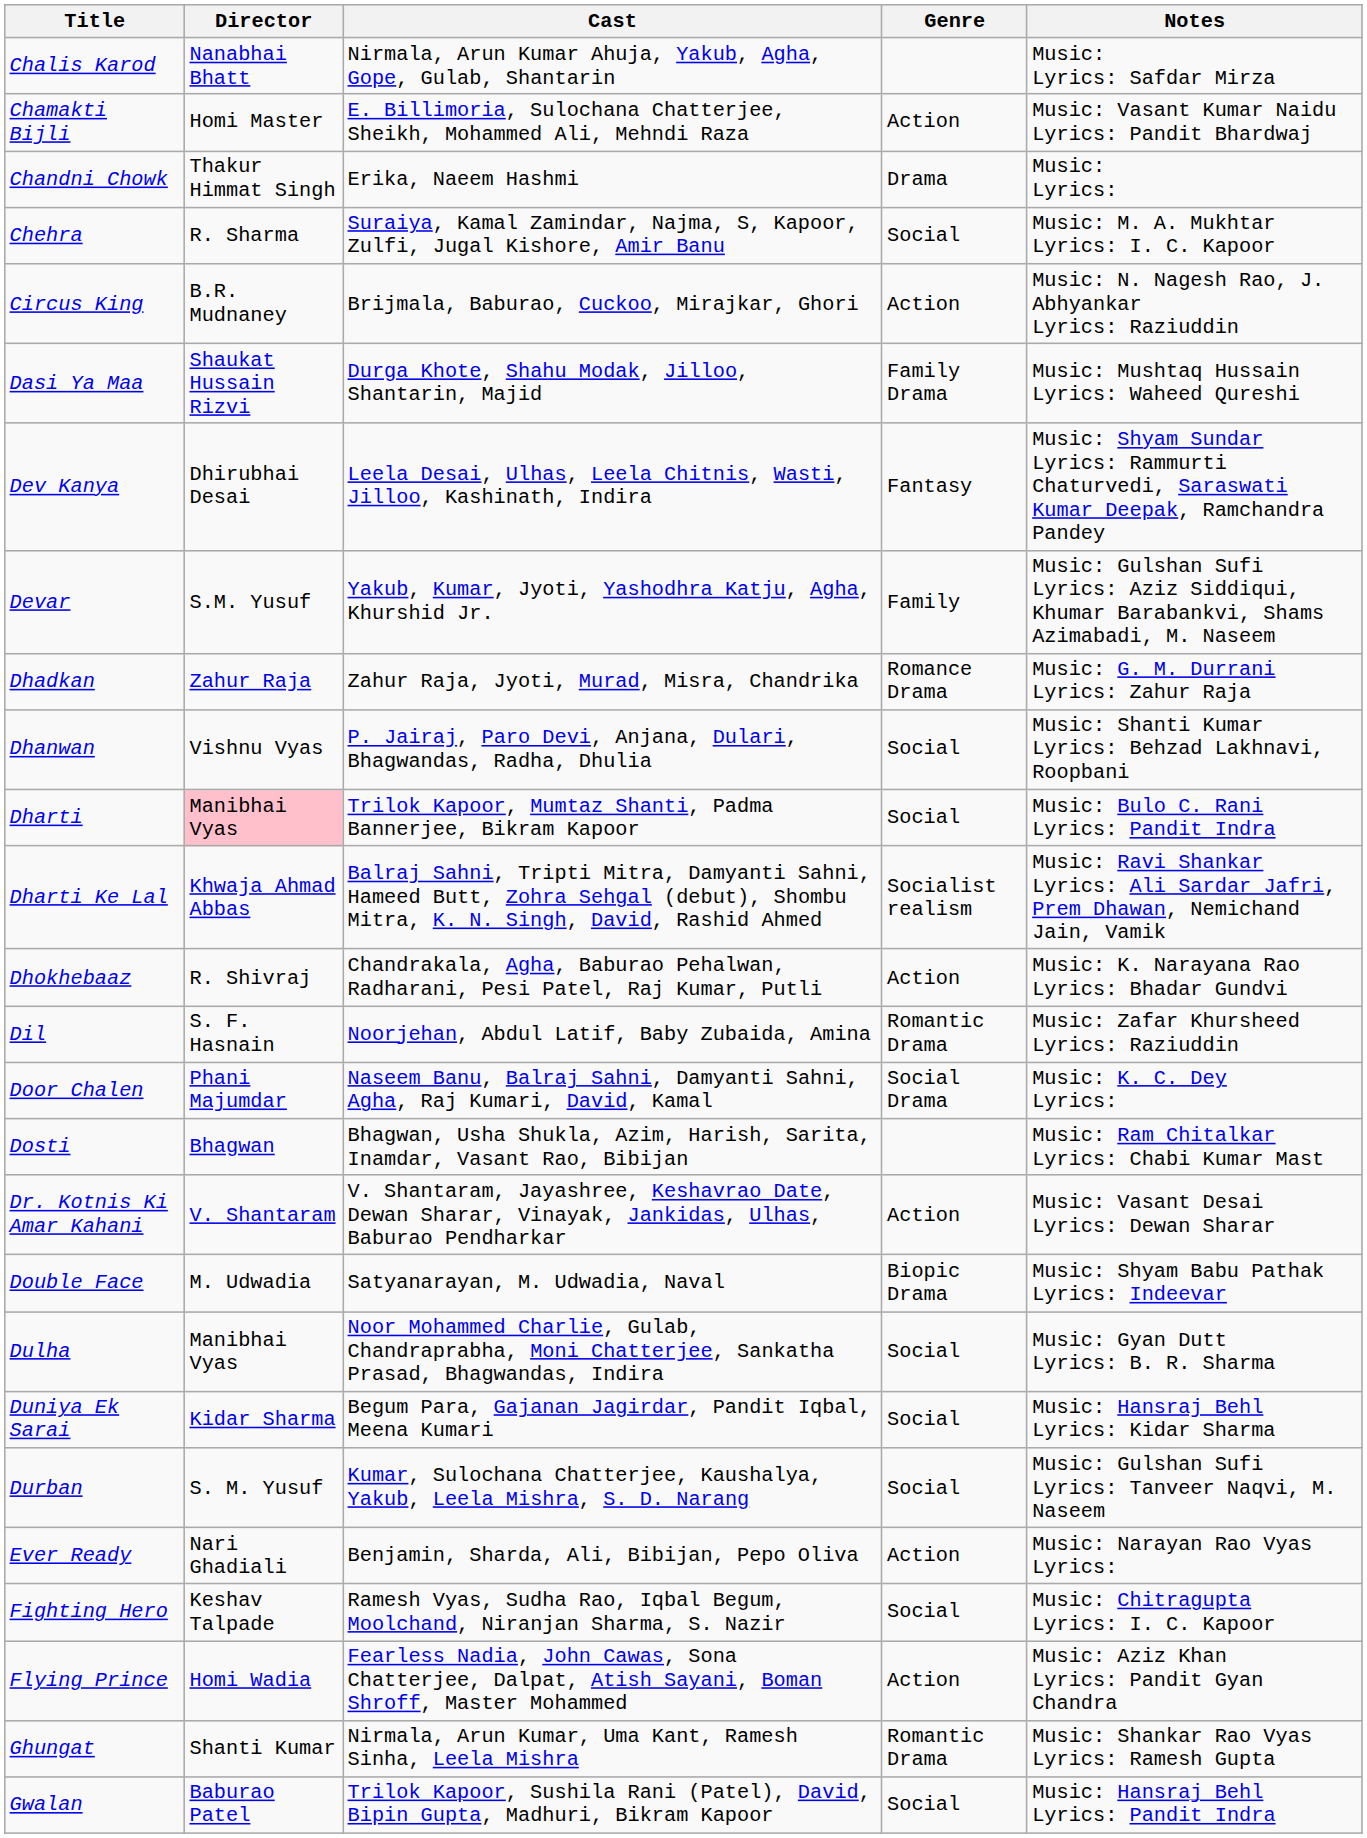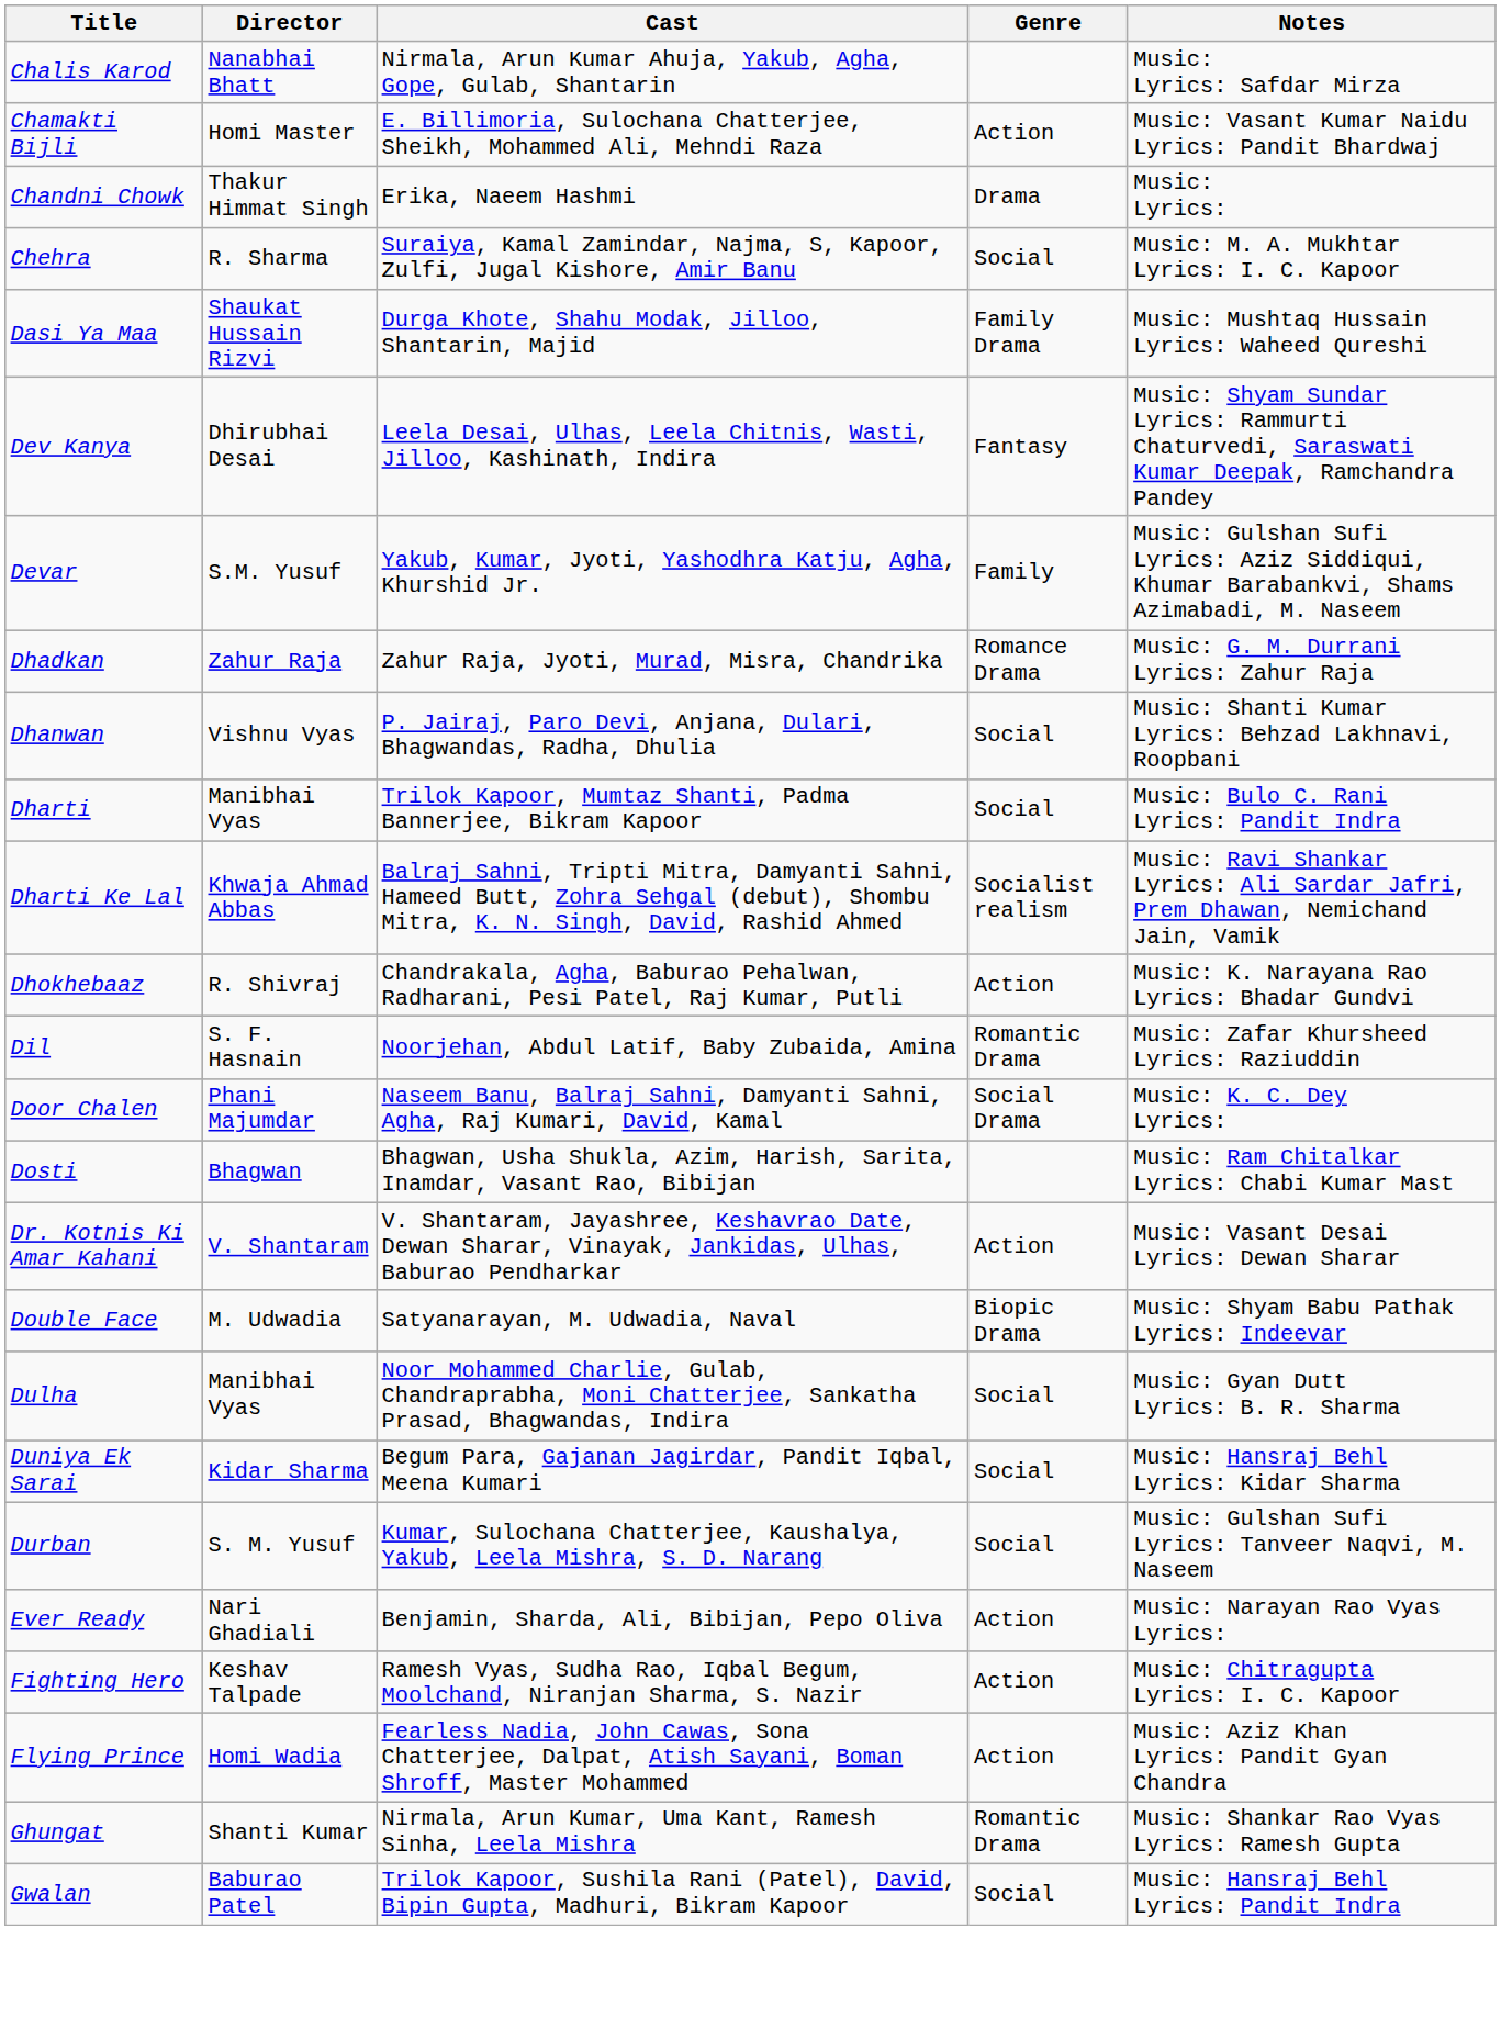- row: Circus King | B.R. Mudnaney | Brijmala, Baburao, Cuckoo, Mirajkar, Ghori | Action | Music: N. Nagesh Rao, J. Abhyankar Lyrics: Raziuddin
Dharti | Director: pink background -> no background
Fighting Hero | Genre: Social -> Action
